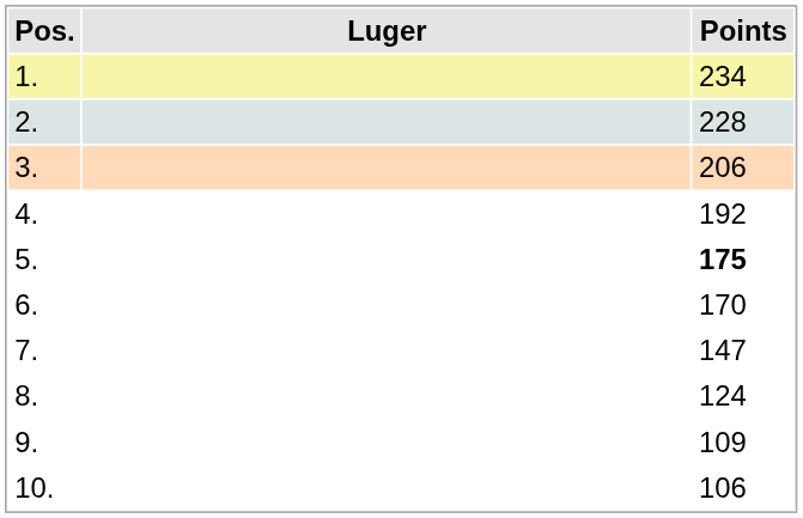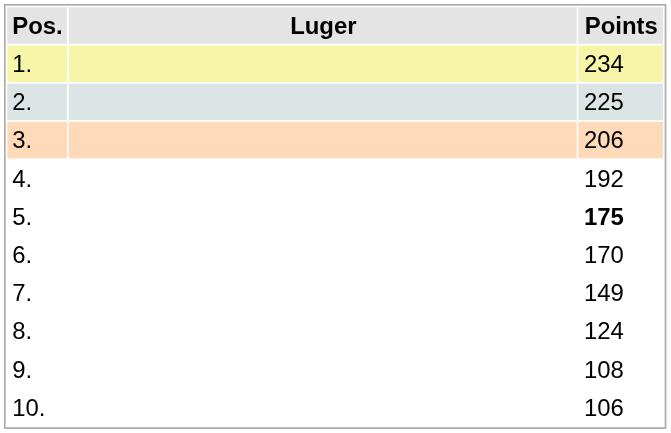2. | Points: 228 -> 225
7. | Points: 147 -> 149
9. | Points: 109 -> 108
